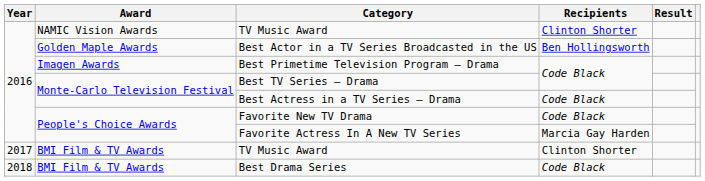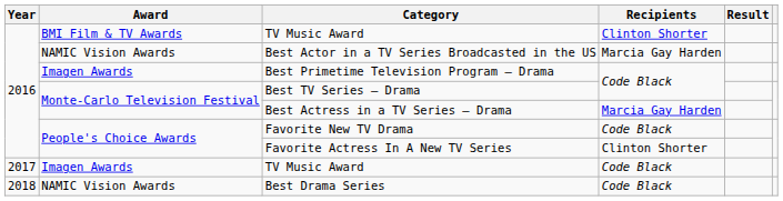2016 / TV Music Award | Award: NAMIC Vision Awards -> BMI Film & TV Awards
Best Actor in a TV Series Broadcasted in the US | Award: Golden Maple Awards -> NAMIC Vision Awards
Best Actor in a TV Series Broadcasted in the US | Recipients: Ben Hollingsworth -> Marcia Gay Harden
Best Actress in a TV Series – Drama | Recipients: Code Black -> Marcia Gay Harden
Favorite Actress In A New TV Series | Recipients: Marcia Gay Harden -> Clinton Shorter
2017 / TV Music Award | Award: BMI Film & TV Awards -> Imagen Awards
2017 / TV Music Award | Recipients: Clinton Shorter -> Code Black
Best Drama Series | Award: BMI Film & TV Awards -> NAMIC Vision Awards
